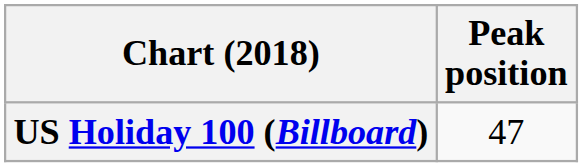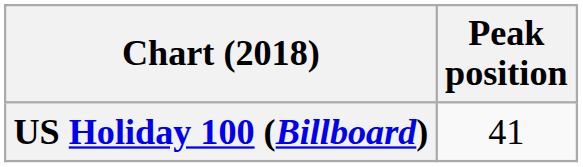US Holiday 100 (Billboard) | Peak position: 47 -> 41
